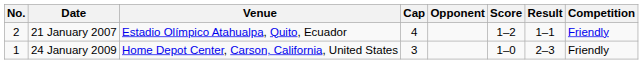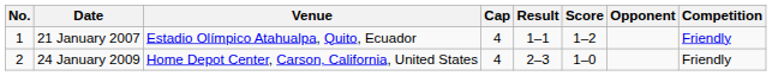columns swapped: Opponent <-> Result
21 January 2007 | No.: 2 -> 1
24 January 2009 | No.: 1 -> 2
24 January 2009 | Cap: 3 -> 4
